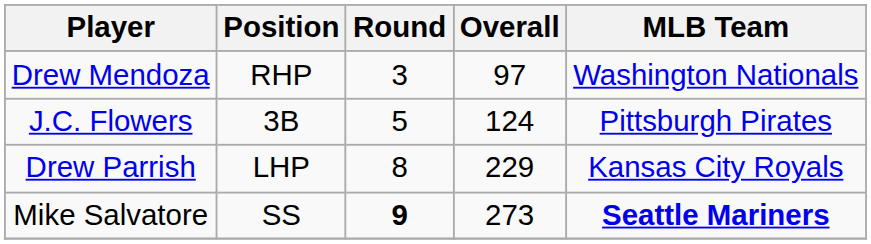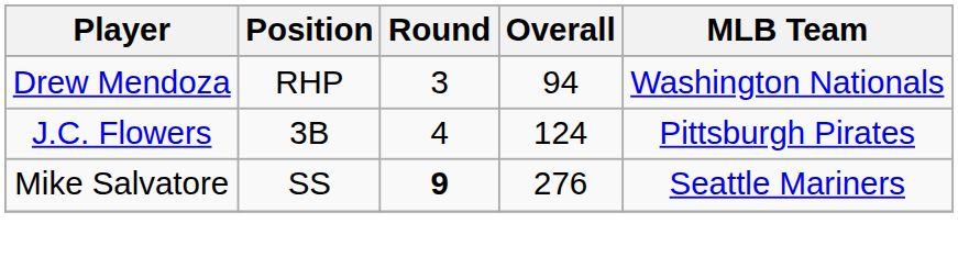Drew Mendoza | Overall: 97 -> 94
J.C. Flowers | Round: 5 -> 4
- row: Drew Parrish | LHP | 8 | 229 | Kansas City Royals
Mike Salvatore | Overall: 273 -> 276
Mike Salvatore | MLB Team: bold -> normal
